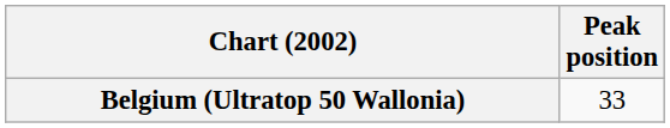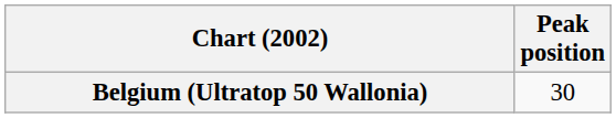Belgium (Ultratop 50 Wallonia) | Peak position: 33 -> 30
